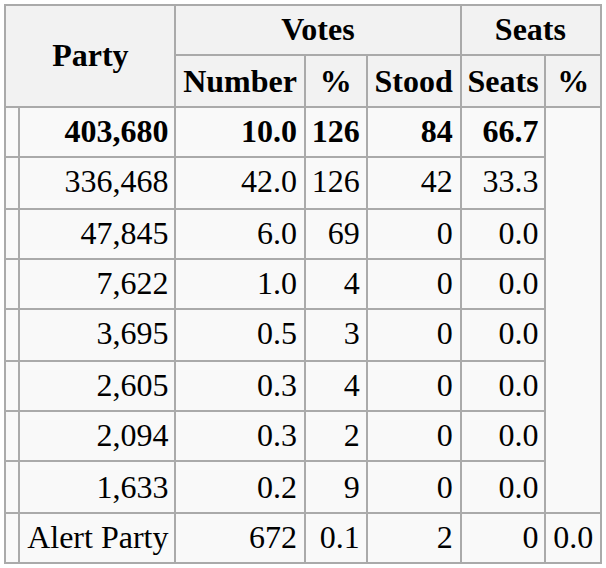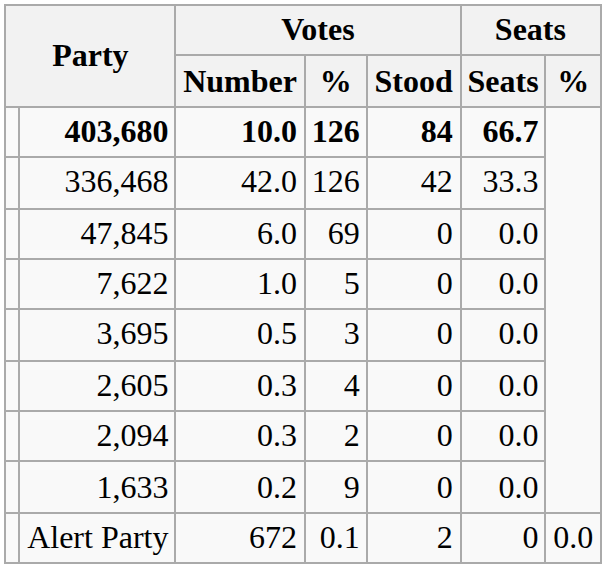7,622 | Votes / %: 4 -> 5
